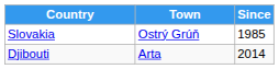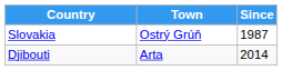Slovakia | Since: 1985 -> 1987
